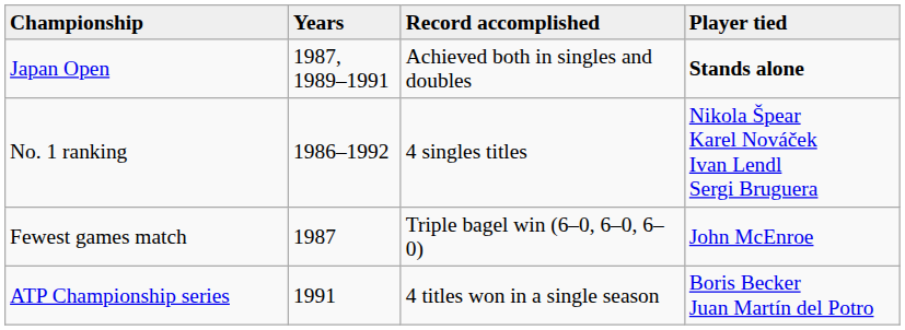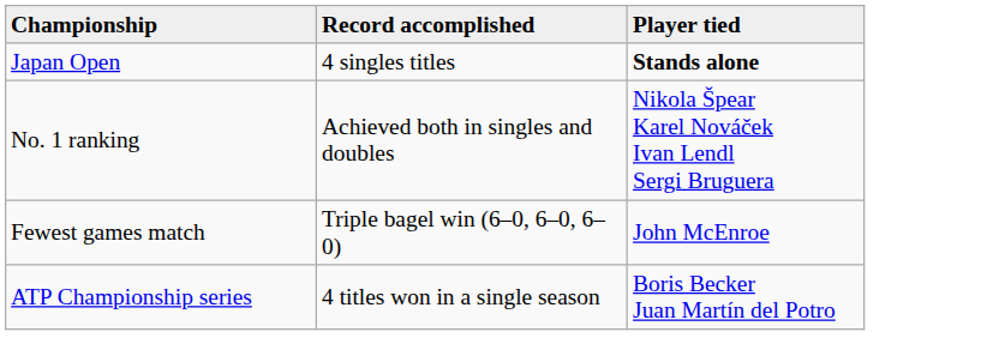- column: Years | 1987, 1989–1991 | 1986–1992 | 1987 | 1991
Japan Open | Record accomplished: Achieved both in singles and doubles -> 4 singles titles
No. 1 ranking | Record accomplished: 4 singles titles -> Achieved both in singles and doubles
